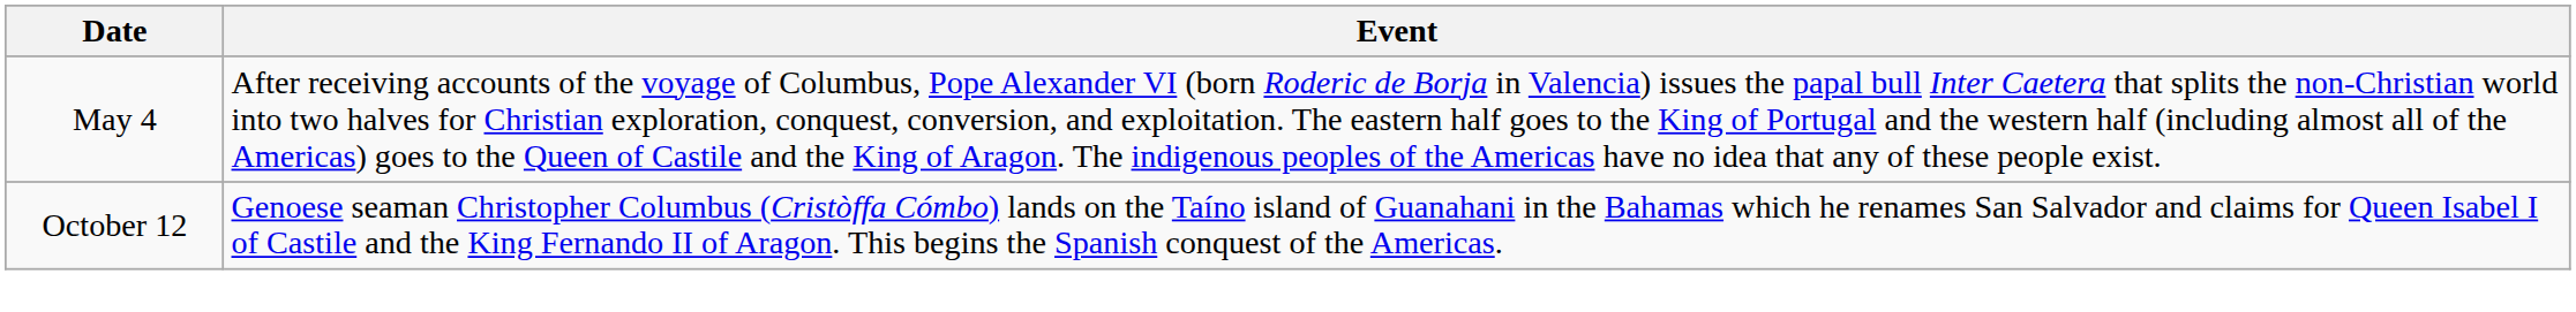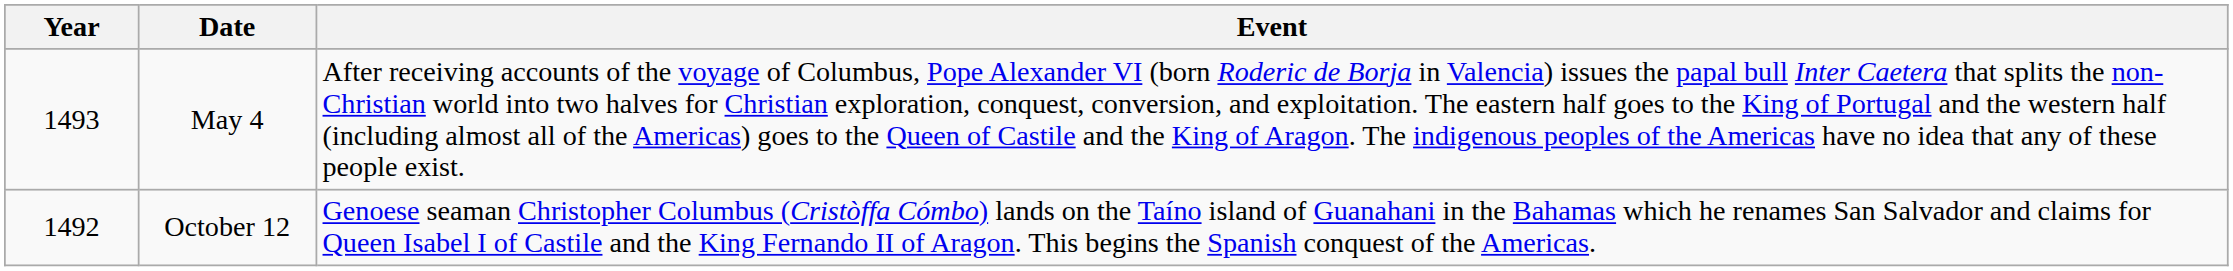+ column: Year | 1493 | 1492
